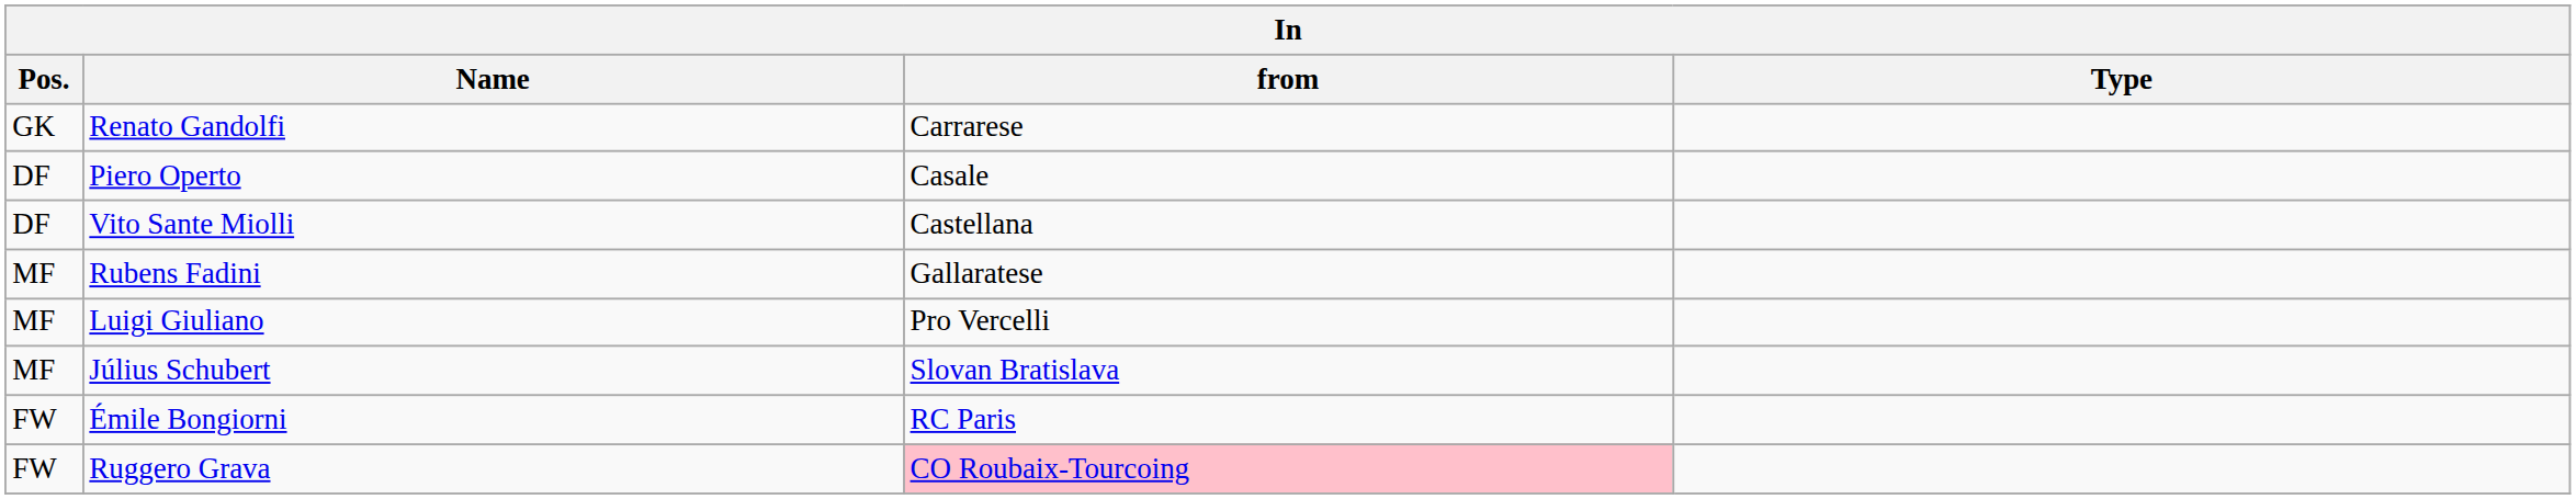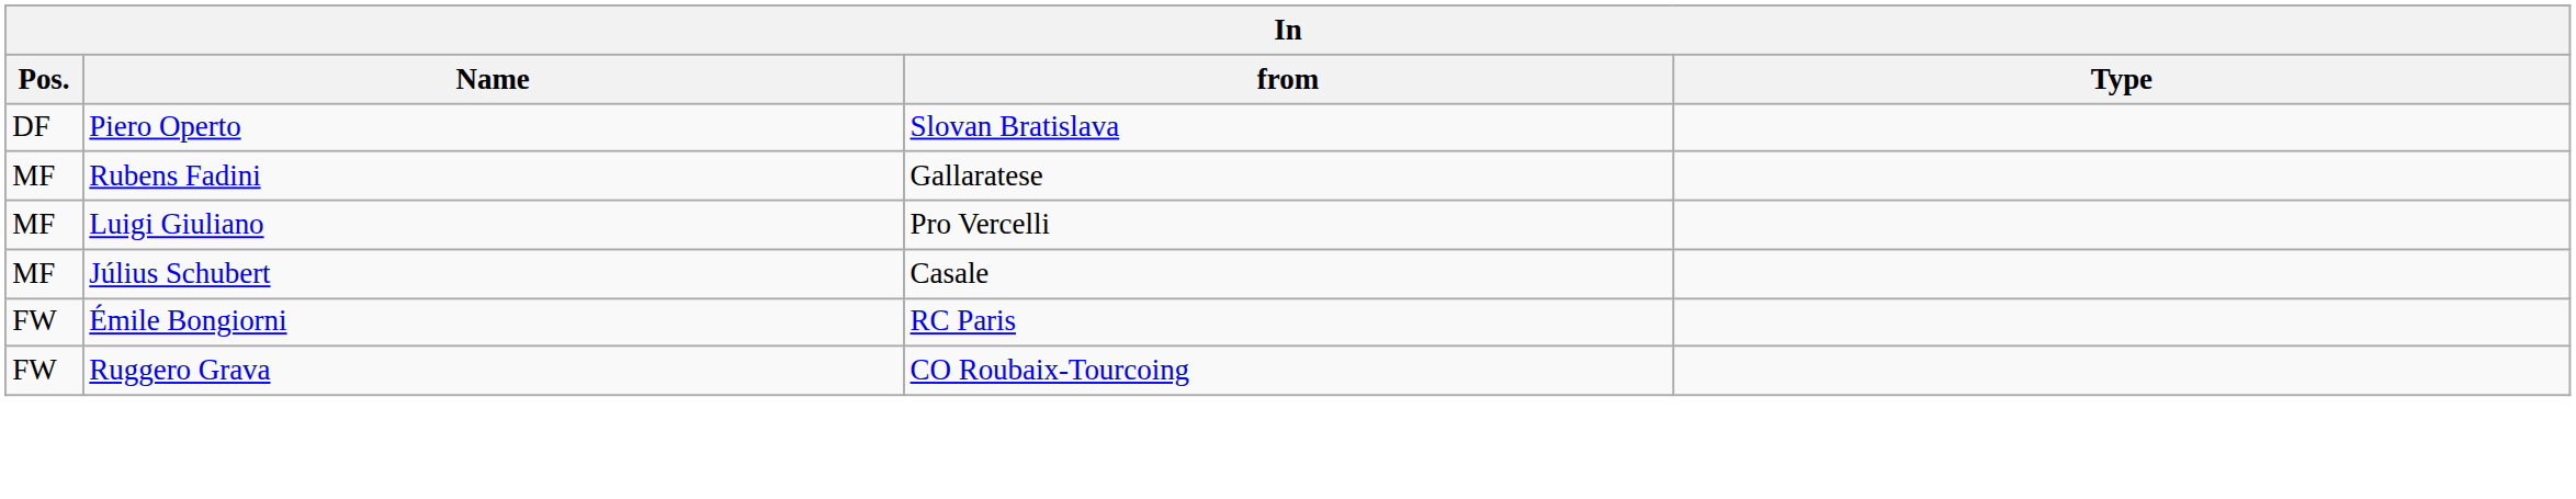- row: GK | Renato Gandolfi | Carrarese
Piero Operto | from: Casale -> Slovan Bratislava
- row: DF | Vito Sante Miolli | Castellana
Július Schubert | from: Slovan Bratislava -> Casale
Ruggero Grava | from: pink background -> no background
